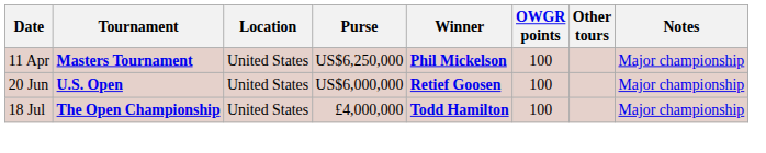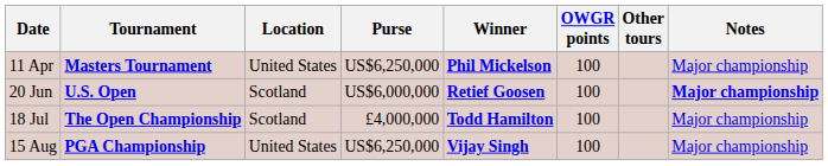20 Jun | Location: United States -> Scotland
20 Jun | Notes: normal -> bold
18 Jul | Location: United States -> Scotland
+ row: 15 Aug | PGA Championship | United States | US$6,250,000 | Vijay Singh | 100 | Major championship
